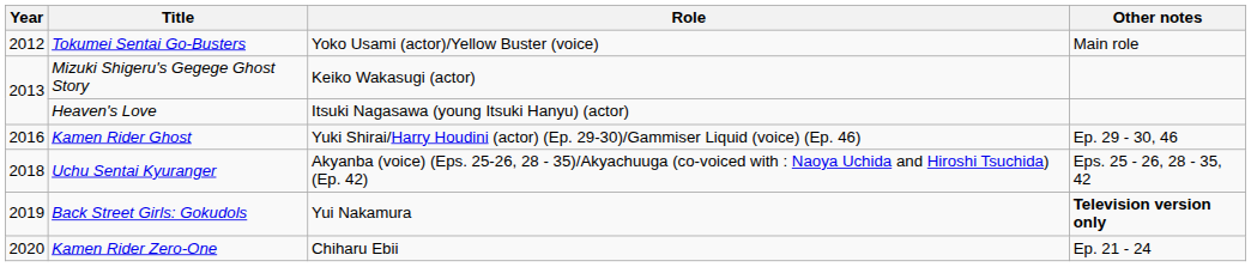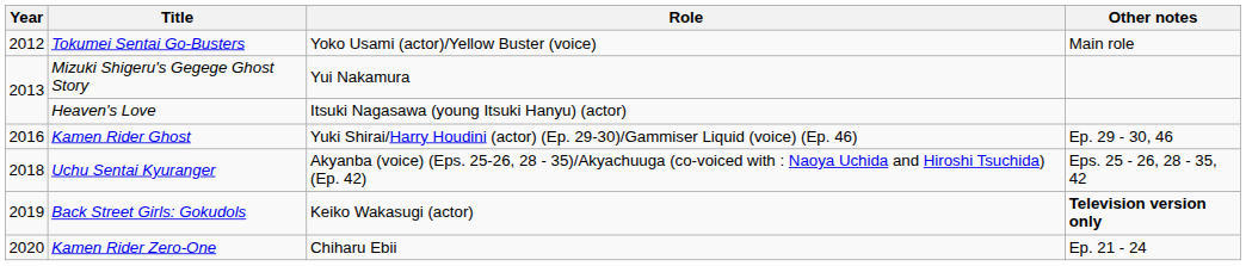Mizuki Shigeru's Gegege Ghost Story | Role: Keiko Wakasugi (actor) -> Yui Nakamura
Back Street Girls: Gokudols | Role: Yui Nakamura -> Keiko Wakasugi (actor)
